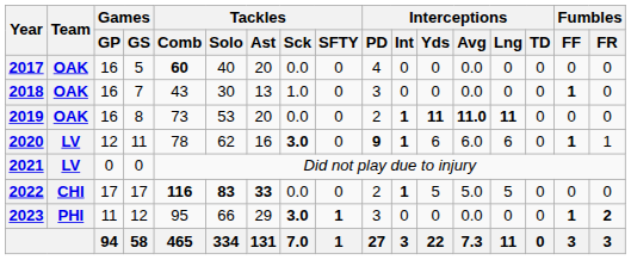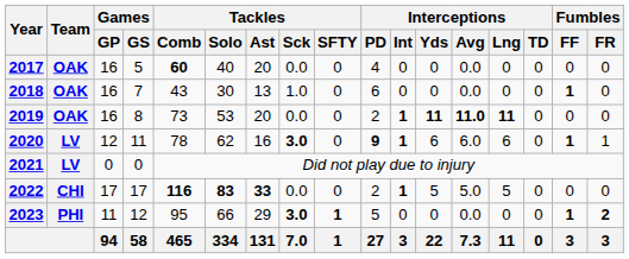2018 | Interceptions / PD: 3 -> 6
2023 | Interceptions / PD: 3 -> 5
